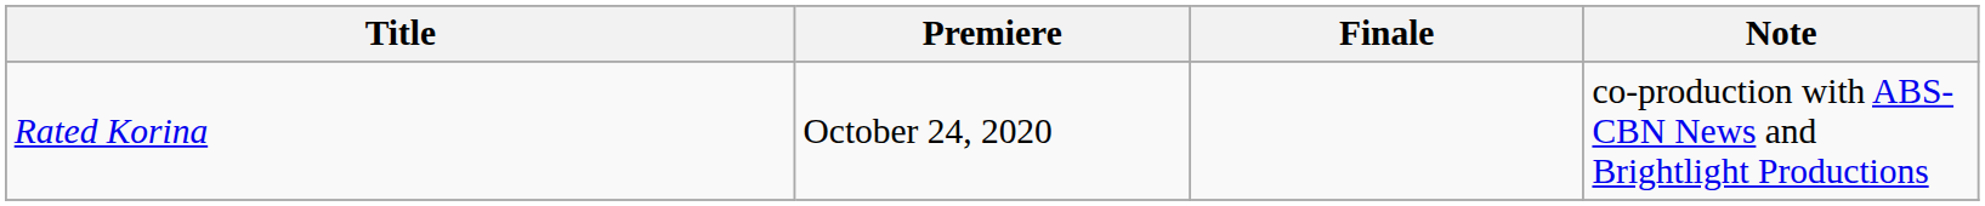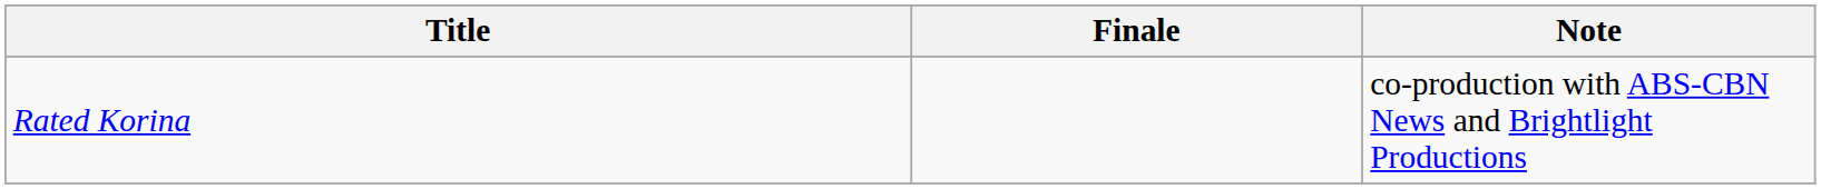- column: Premiere | October 24, 2020
